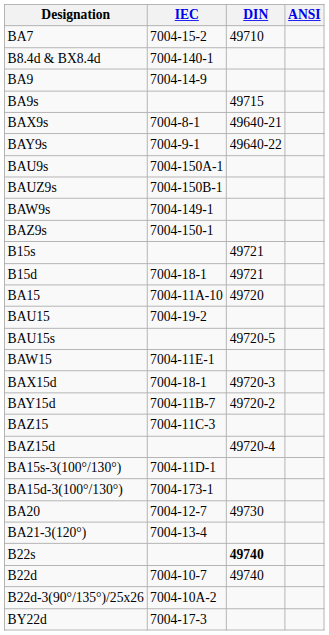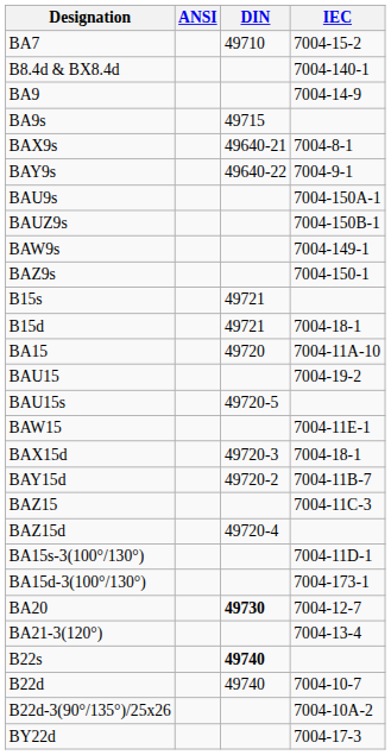columns swapped: IEC <-> ANSI
BA20 | DIN: normal -> bold
